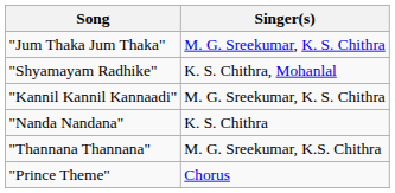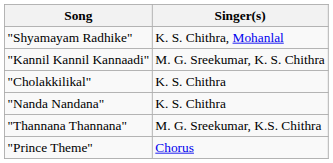- row: "Jum Thaka Jum Thaka" | M. G. Sreekumar, K. S. Chithra
+ row: "Cholakkilikal" | K. S. Chithra
